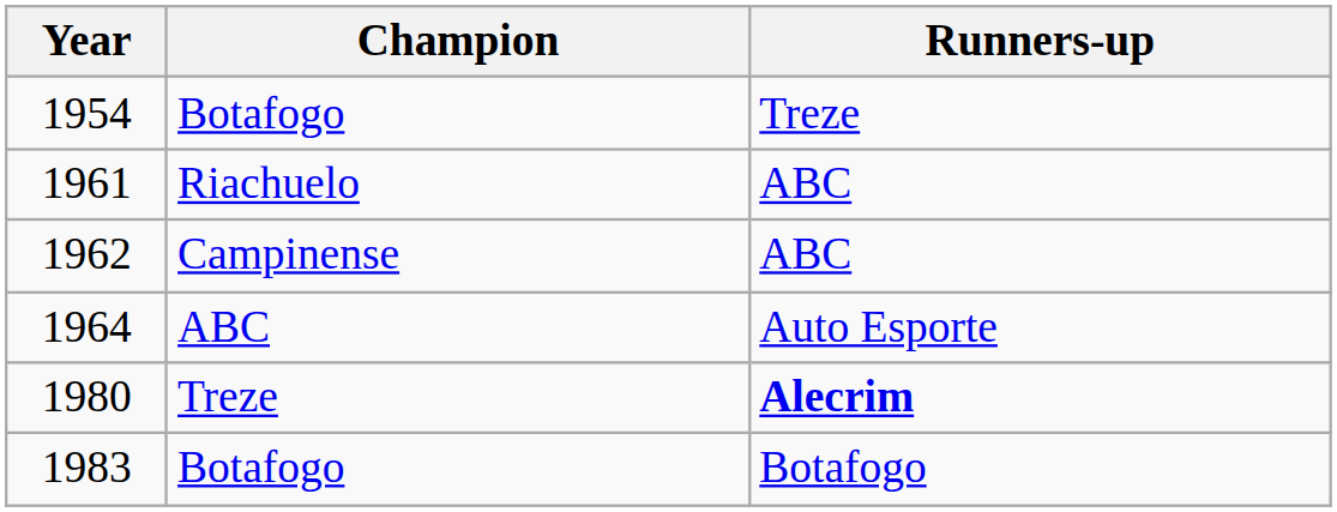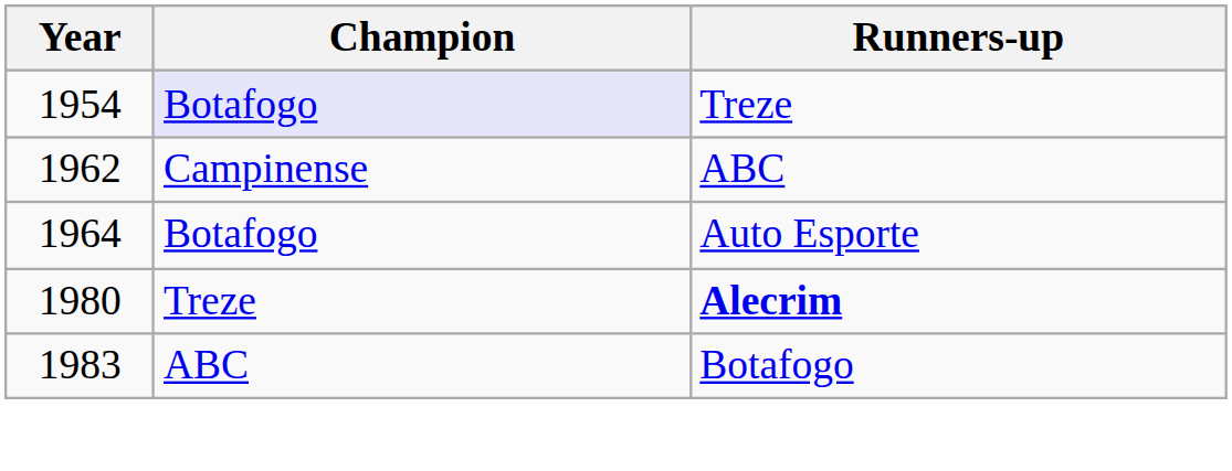1954 | Champion: no background -> lavender background
- row: 1961 | Riachuelo | ABC
1964 | Champion: ABC -> Botafogo
1983 | Champion: Botafogo -> ABC
